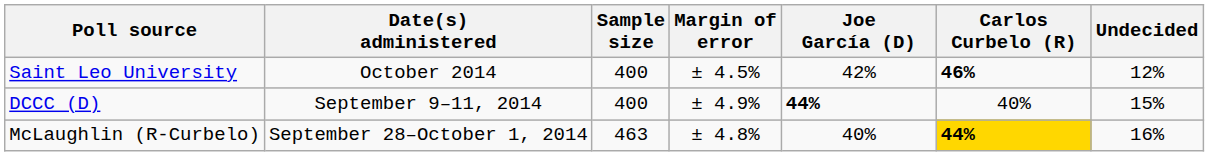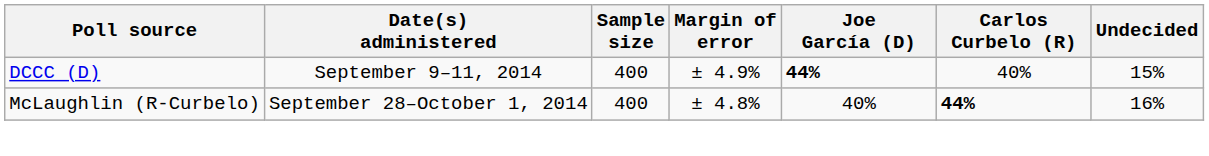- row: Saint Leo University | October 2014 | 400 | ± 4.5% | 42% | 46% | 12%
McLaughlin (R-Curbelo) | Sample size: 463 -> 400
McLaughlin (R-Curbelo) | Carlos Curbelo (R): gold background -> no background
